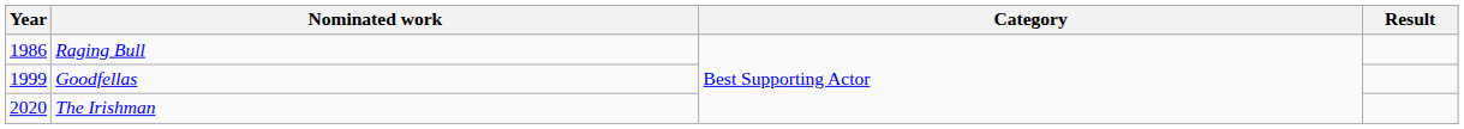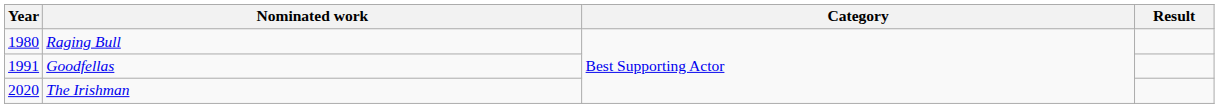Raging Bull | Year: 1986 -> 1980
Goodfellas | Year: 1999 -> 1991
